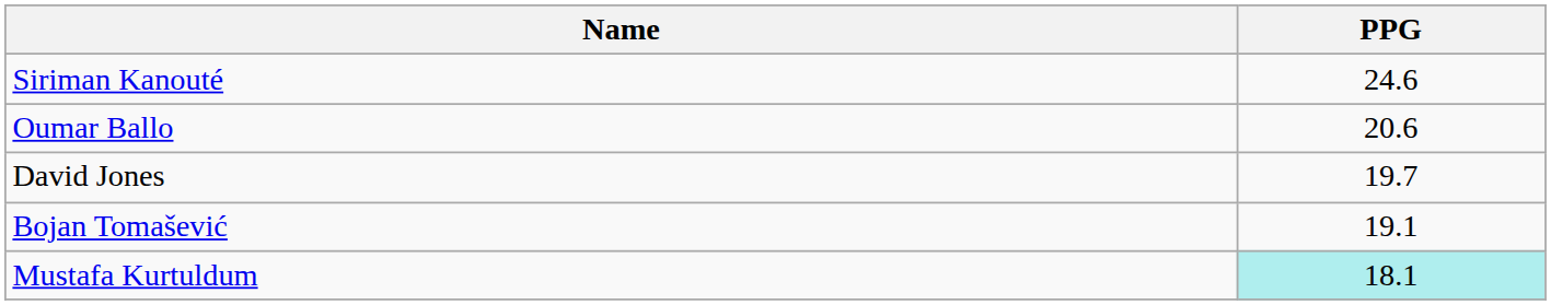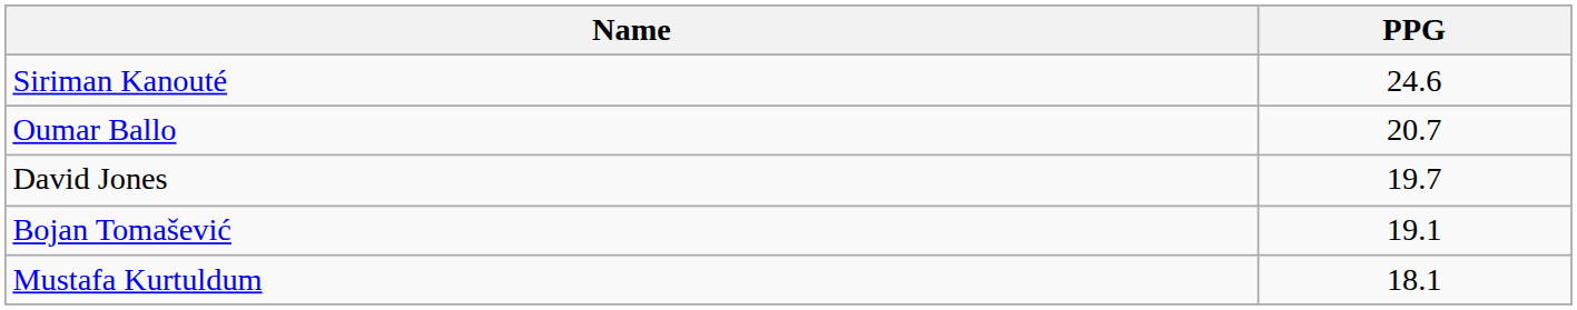Oumar Ballo | PPG: 20.6 -> 20.7
Mustafa Kurtuldum | PPG: paleturquoise background -> no background
